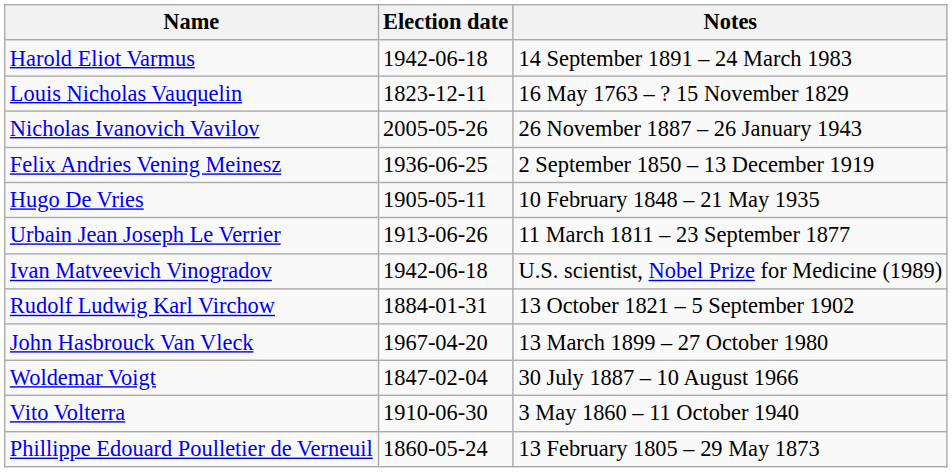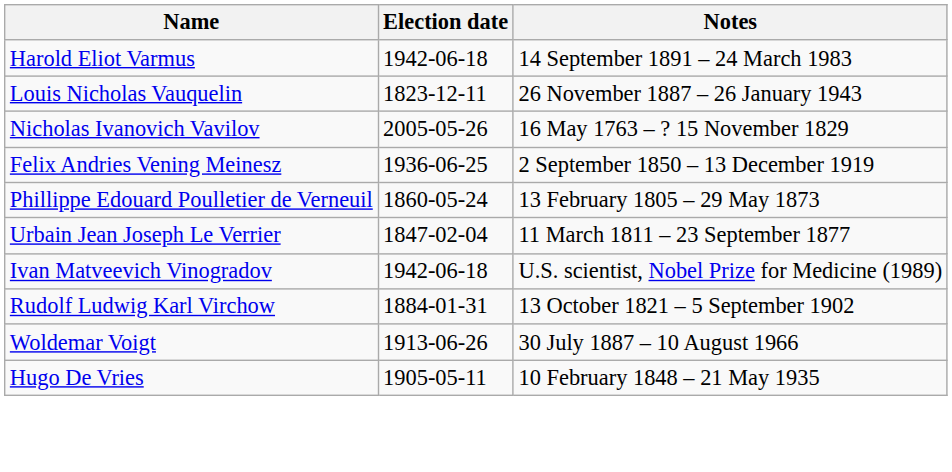Louis Nicholas Vauquelin | Notes: 16 May 1763 – ? 15 November 1829 -> 26 November 1887 – 26 January 1943
Nicholas Ivanovich Vavilov | Notes: 26 November 1887 – 26 January 1943 -> 16 May 1763 – ? 15 November 1829
rows swapped: Phillippe Edouard Poulletier de Verneuil <-> Hugo De Vries
Urbain Jean Joseph Le Verrier | Election date: 1913-06-26 -> 1847-02-04
- row: John Hasbrouck Van Vleck | 1967-04-20 | 13 March 1899 – 27 October 1980
Woldemar Voigt | Election date: 1847-02-04 -> 1913-06-26
- row: Vito Volterra | 1910-06-30 | 3 May 1860 – 11 October 1940
